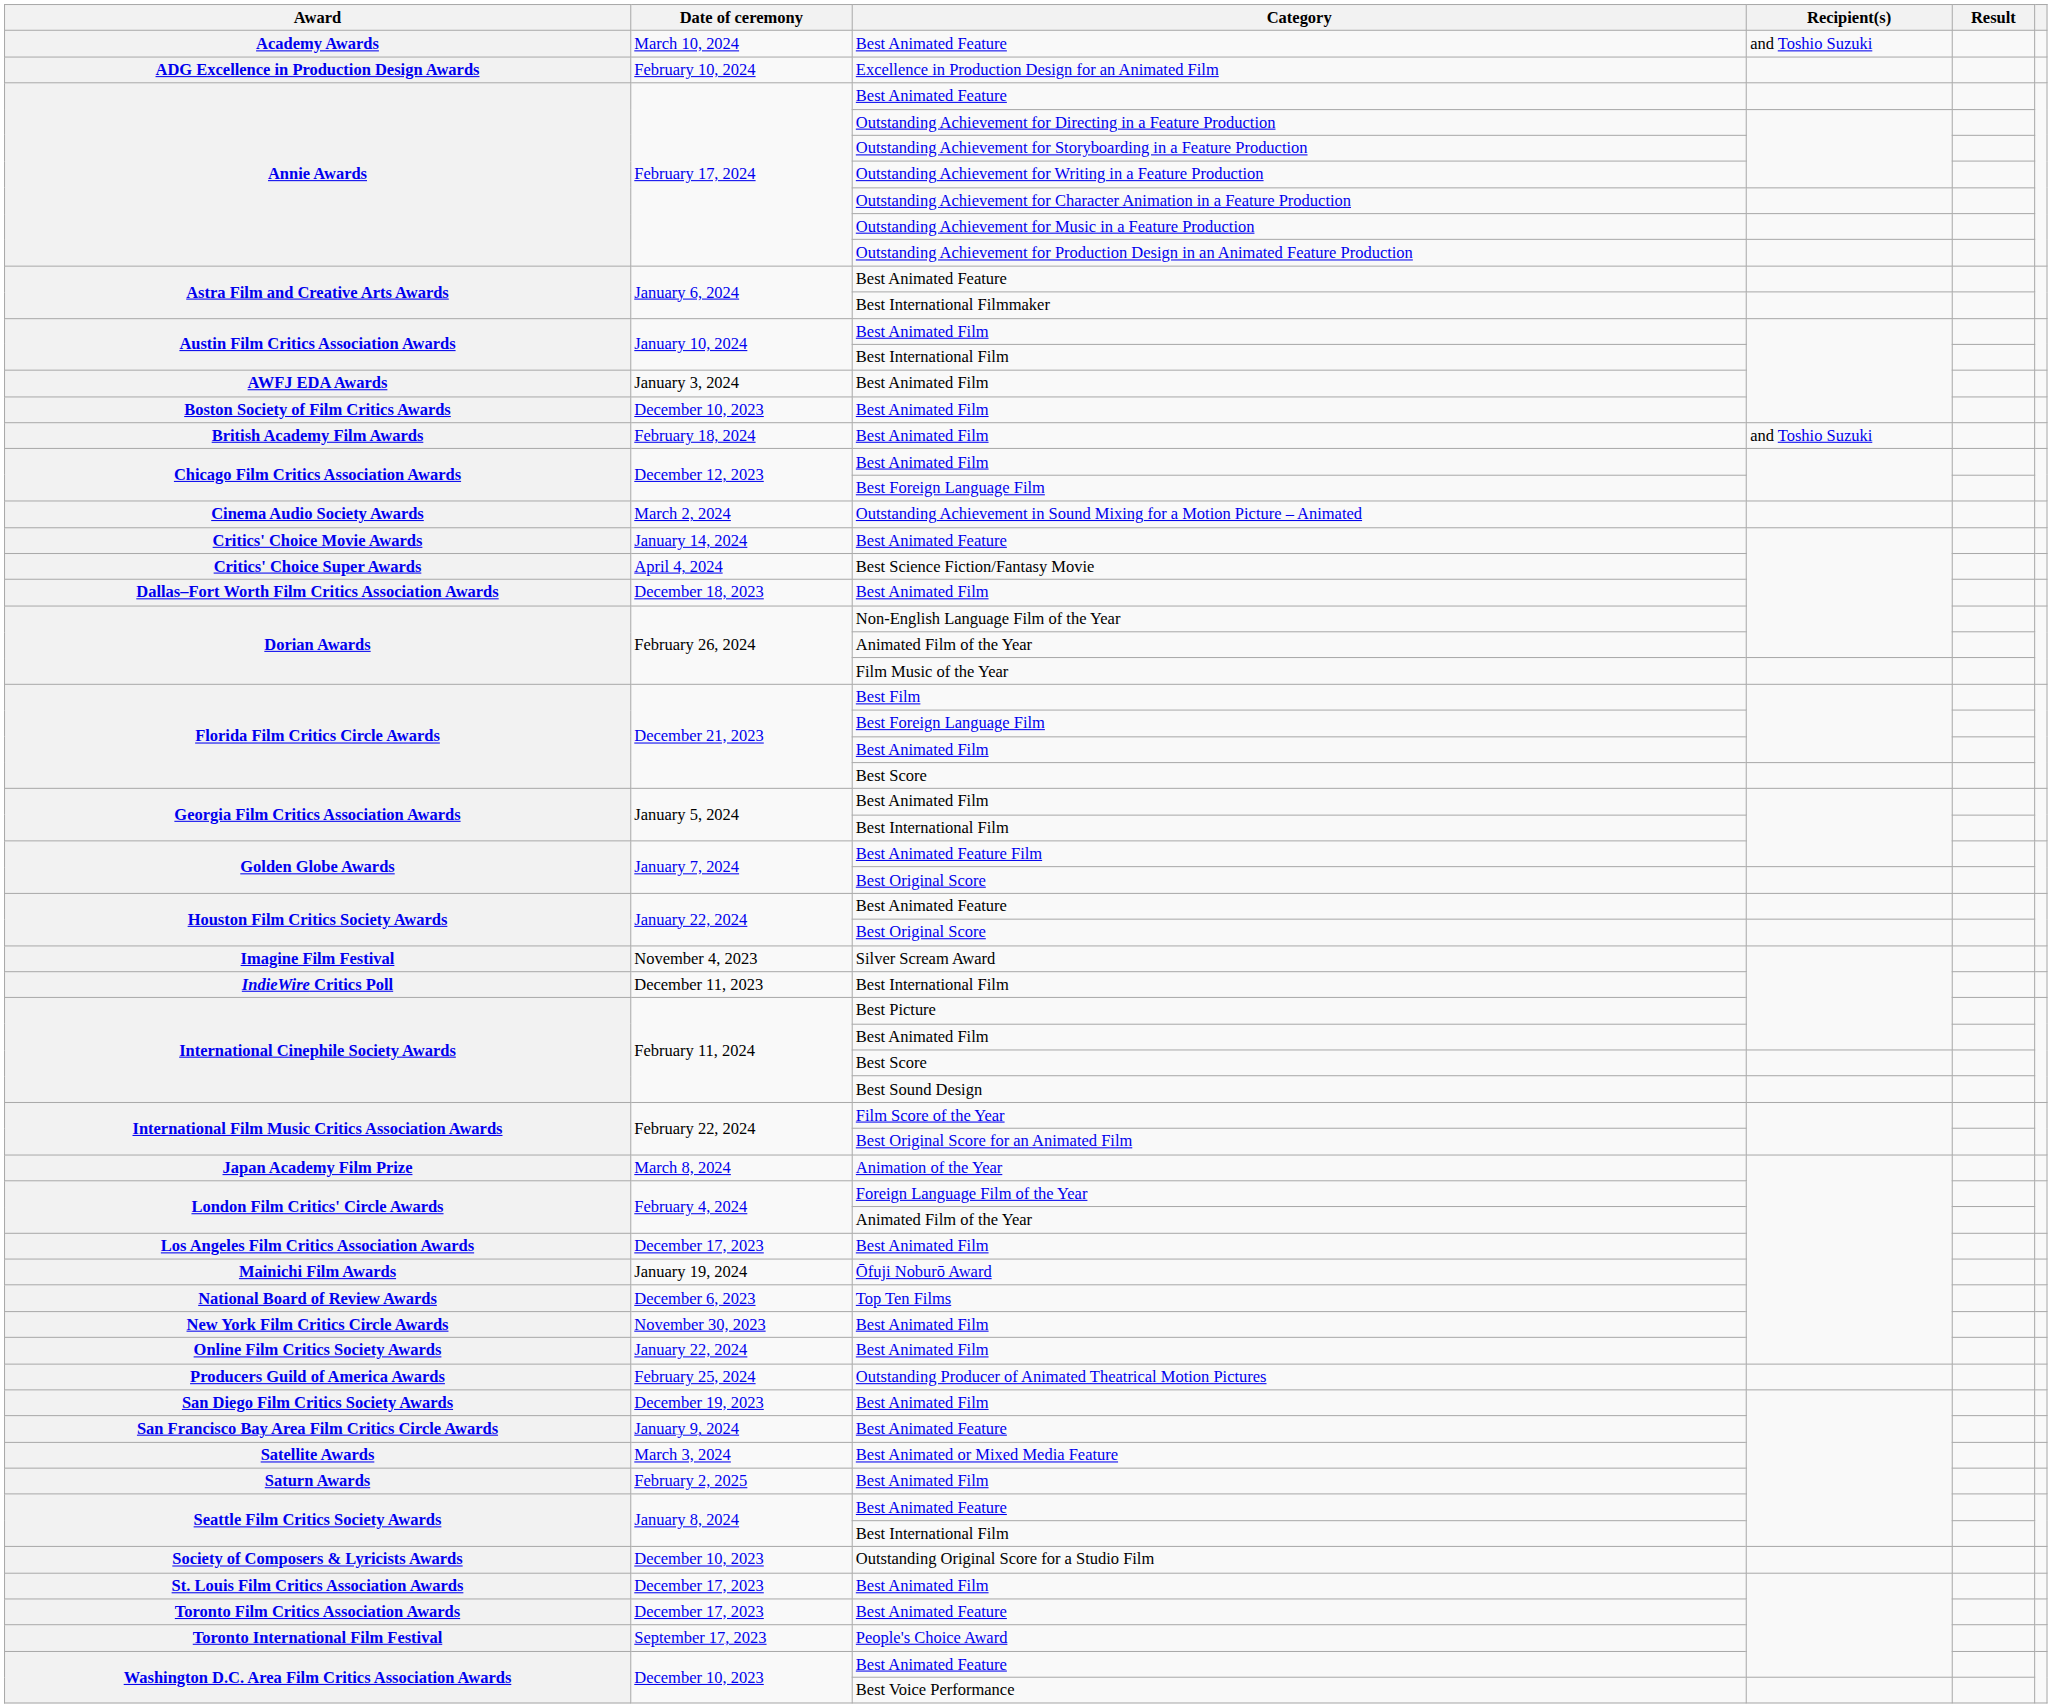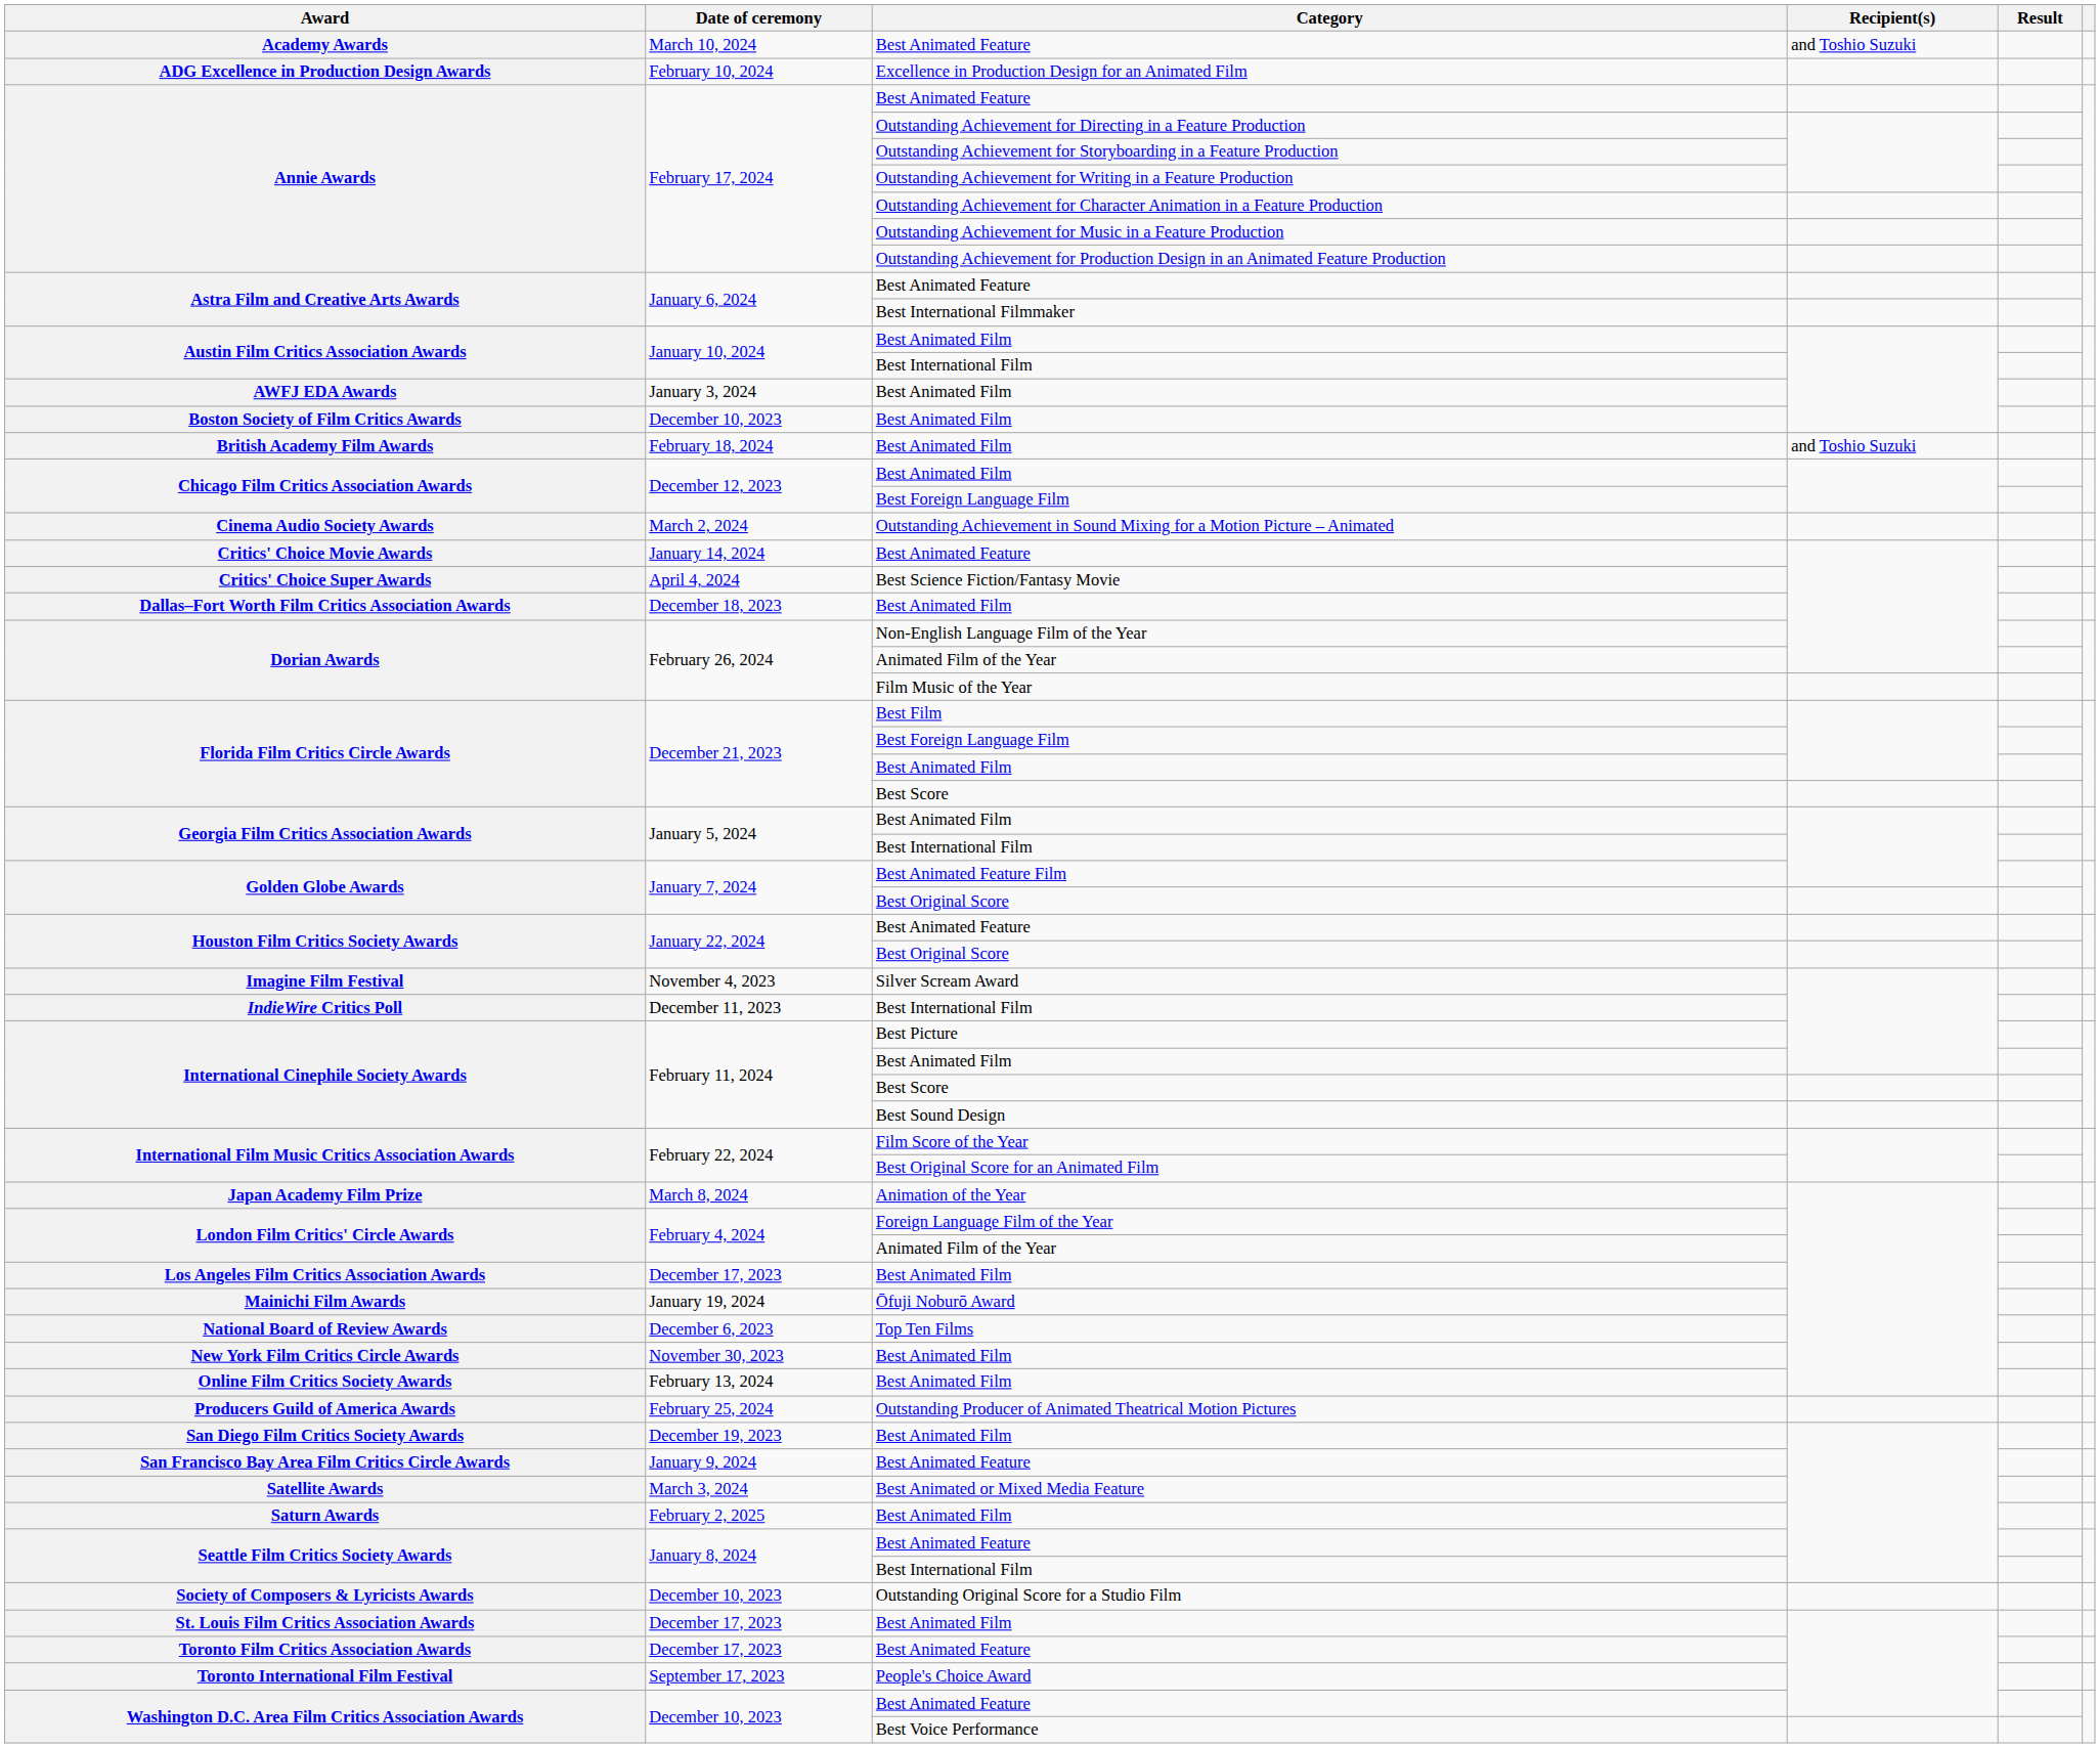Online Film Critics Society Awards | Date of ceremony: January 22, 2024 -> February 13, 2024
